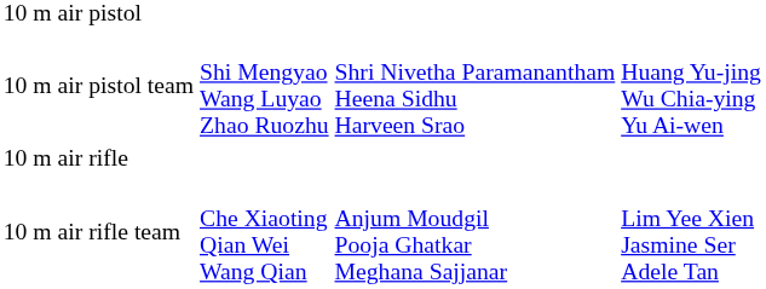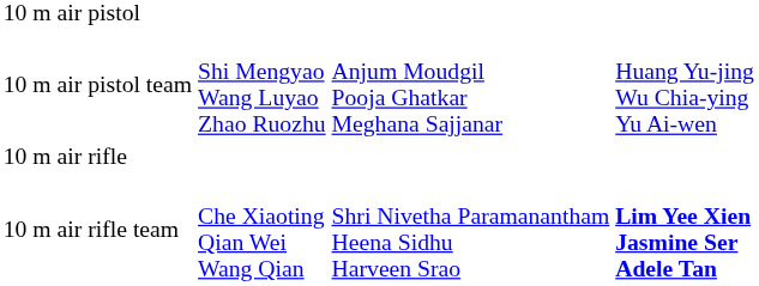10 m air pistol team | column 3: Shri Nivetha Paramanantham Heena Sidhu Harveen Srao -> Anjum Moudgil Pooja Ghatkar Meghana Sajjanar
10 m air rifle team | column 3: Anjum Moudgil Pooja Ghatkar Meghana Sajjanar -> Shri Nivetha Paramanantham Heena Sidhu Harveen Srao
10 m air rifle team | column 4: normal -> bold
